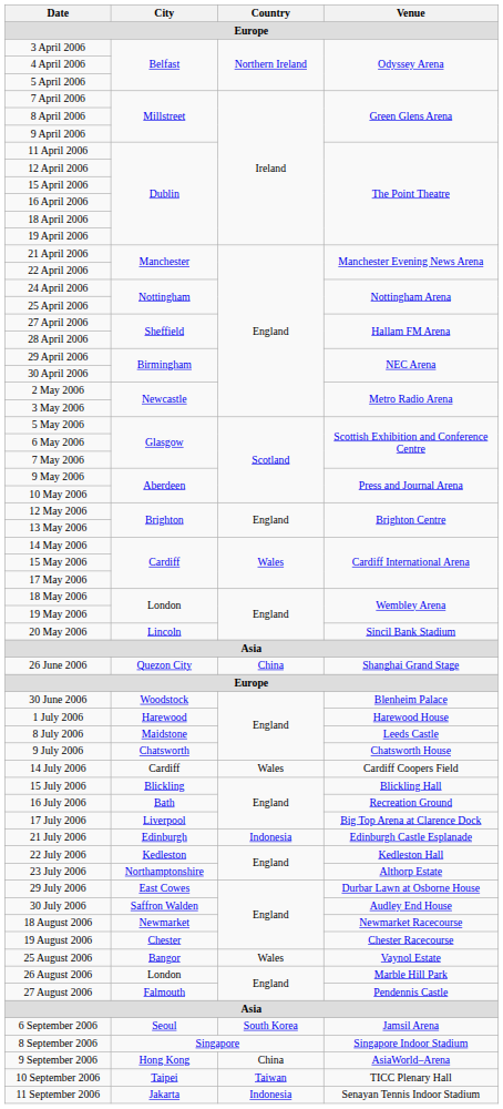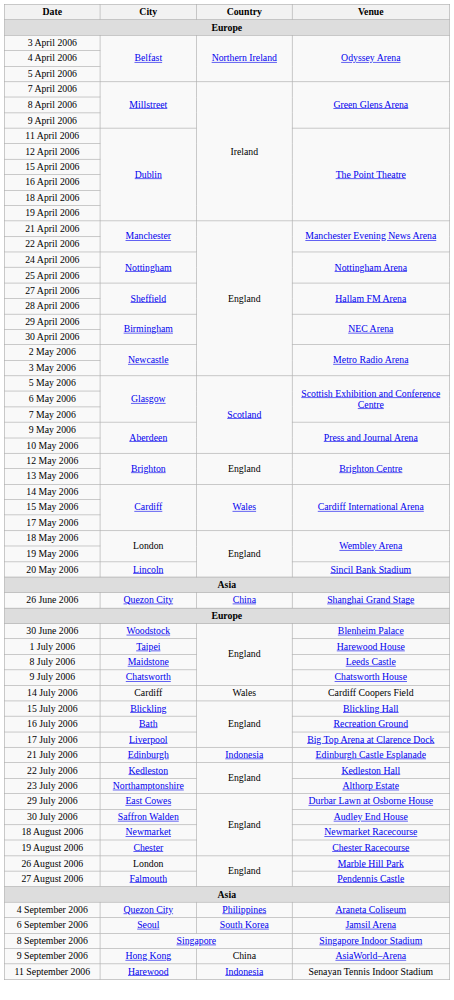1 July 2006 | City: Harewood -> Taipei
- row: 25 August 2006 | Bangor | Wales | Vaynol Estate
+ row: 4 September 2006 | Quezon City | Philippines | Araneta Coliseum
- row: 10 September 2006 | Taipei | Taiwan | TICC Plenary Hall
11 September 2006 | City: Jakarta -> Harewood
